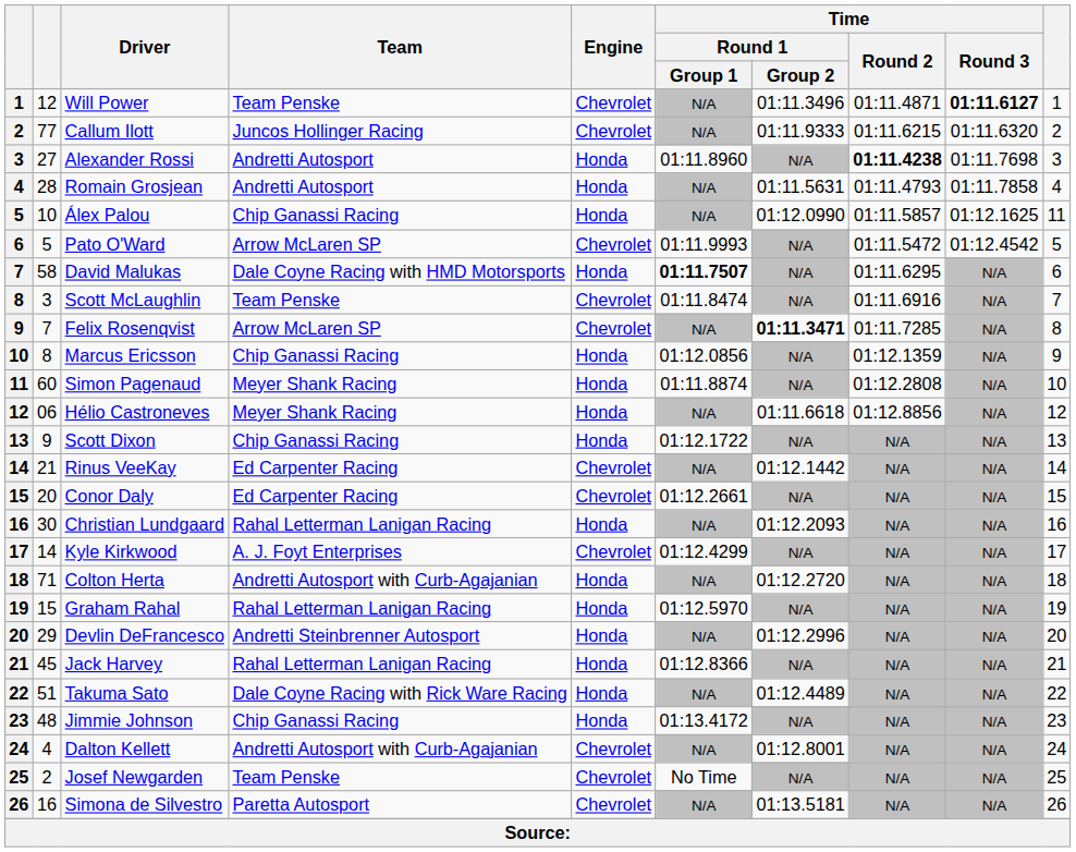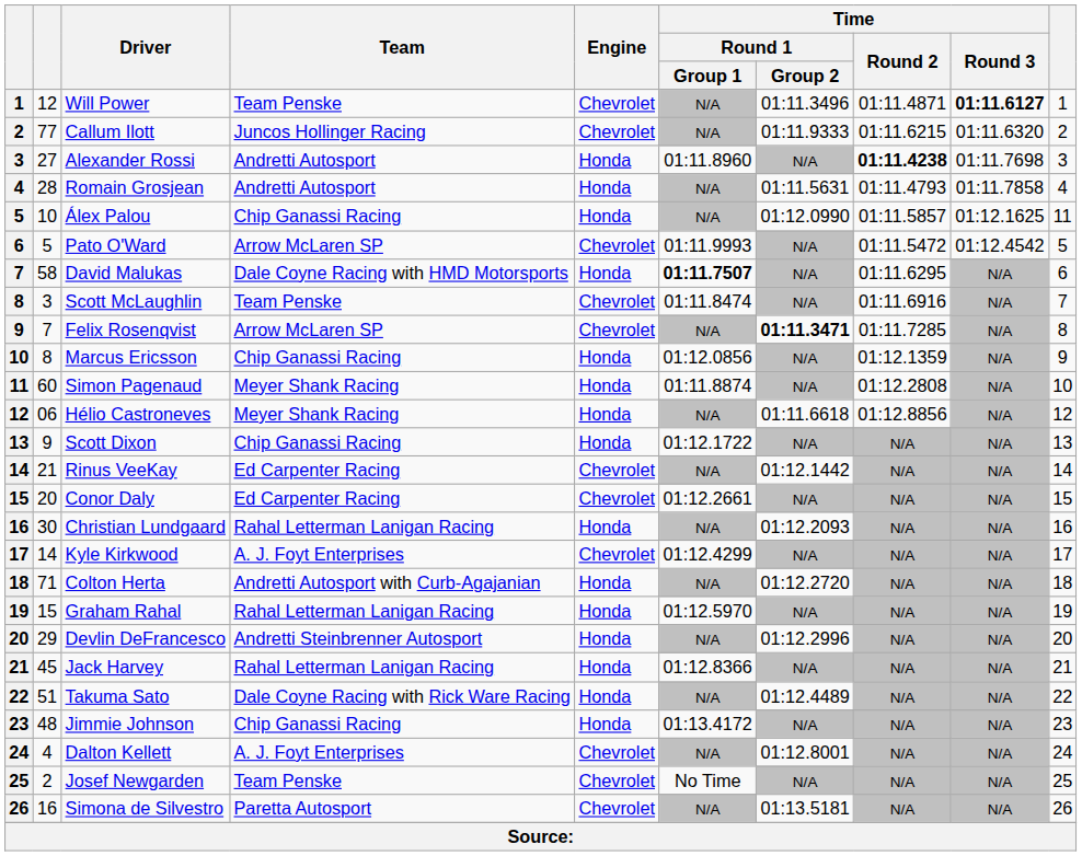Dalton Kellett | Team: Andretti Autosport with Curb-Agajanian -> A. J. Foyt Enterprises
